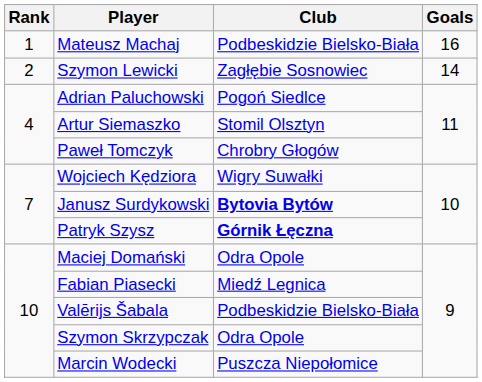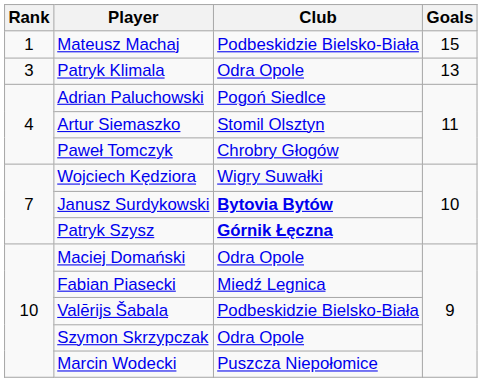Mateusz Machaj | Goals: 16 -> 15
- row: 2 | Szymon Lewicki | Zagłębie Sosnowiec | 14
+ row: 3 | Patryk Klimala | Odra Opole | 13
